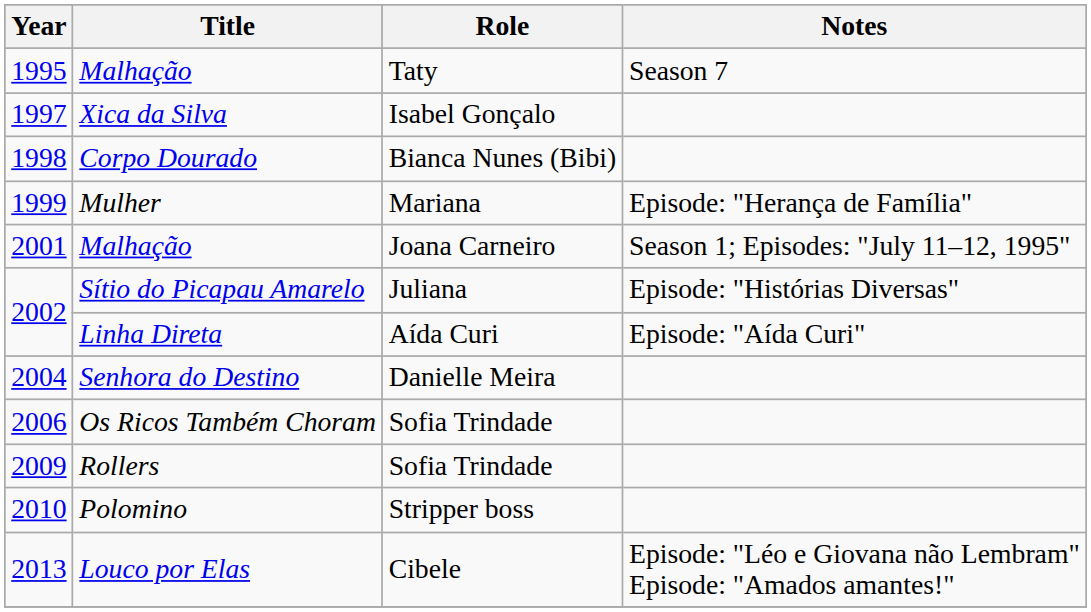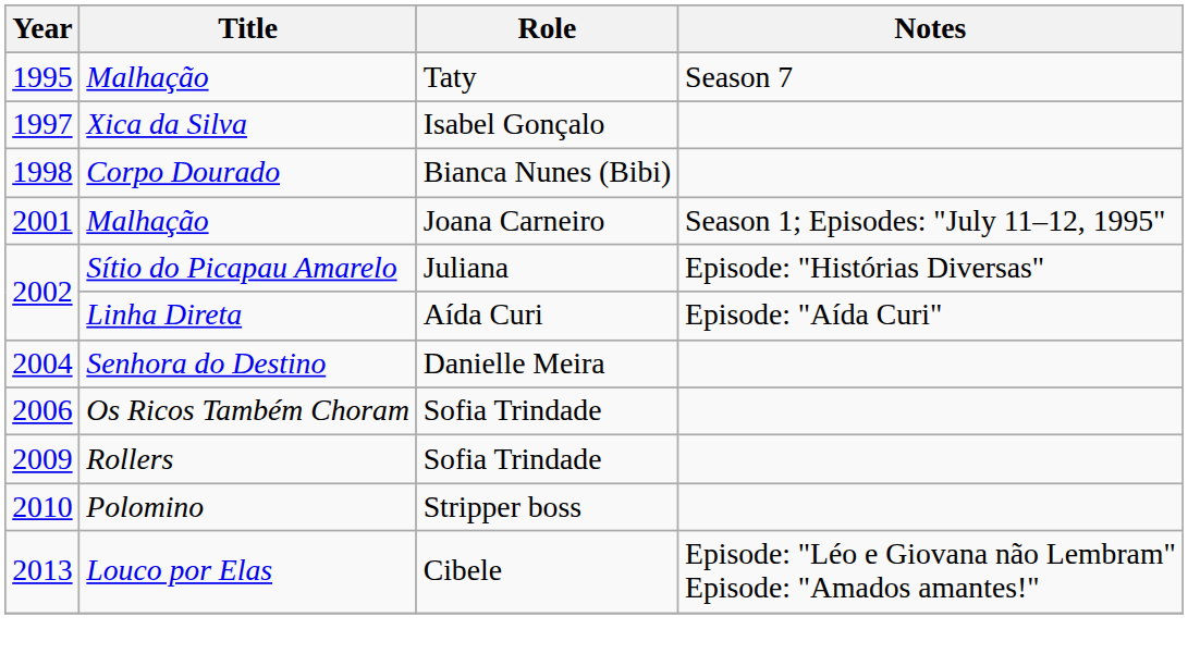- row: 1999 | Mulher | Mariana | Episode: "Herança de Família"
